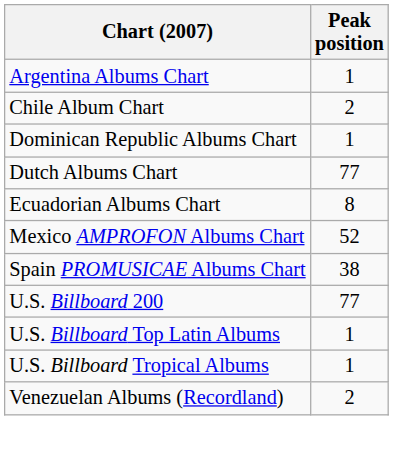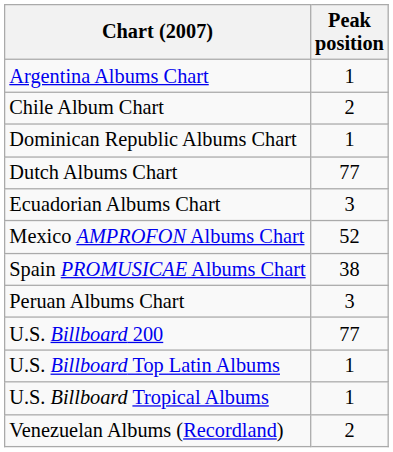Ecuadorian Albums Chart | Peak position: 8 -> 3
+ row: Peruan Albums Chart | 3
